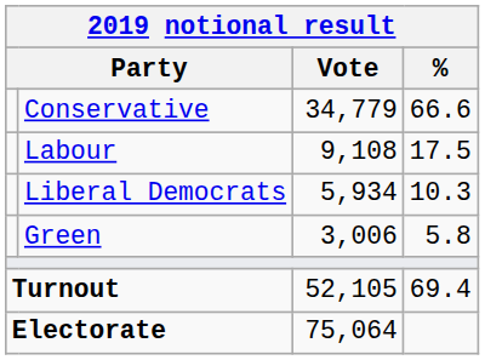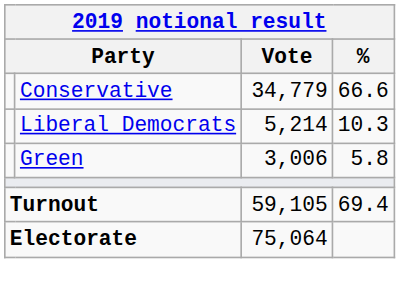- row: Labour | 9,108 | 17.5
Liberal Democrats | Vote: 5,934 -> 5,214
Turnout | Vote: 52,105 -> 59,105
